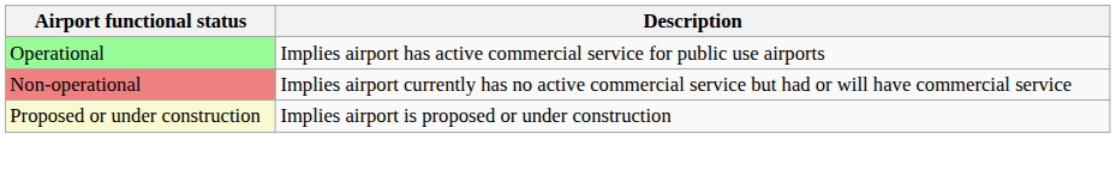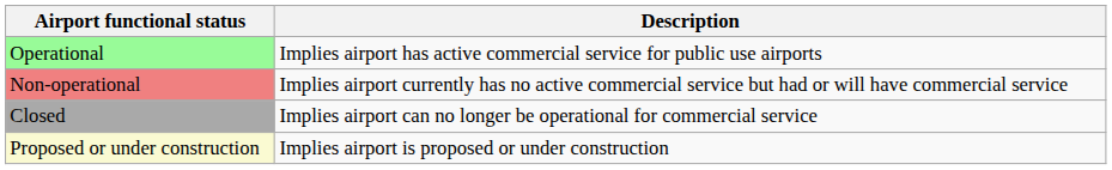+ row: Closed | Implies airport can no longer be operational for commercial service
